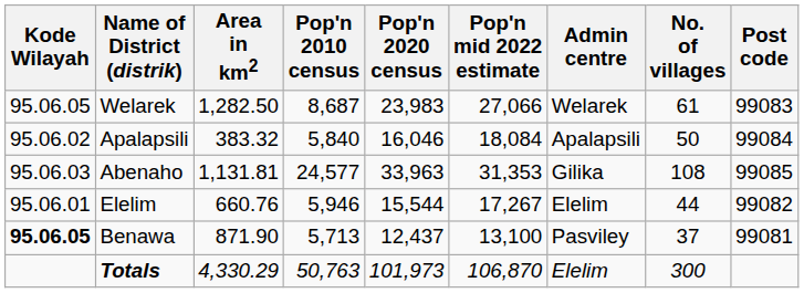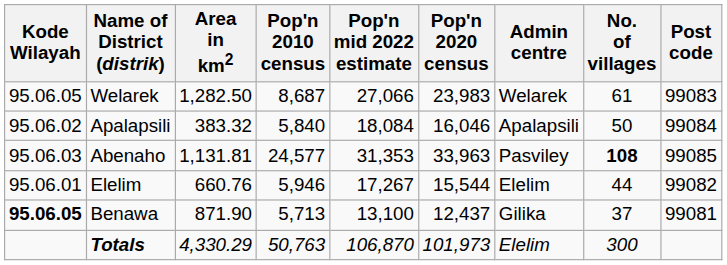columns swapped: Pop'n 2020 census <-> Pop'n mid 2022 estimate
Abenaho | Admin centre: Gilika -> Pasviley
Abenaho | No. of villages: normal -> bold
Benawa | Admin centre: Pasviley -> Gilika
